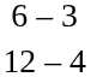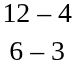rows swapped: 6 – 3 <-> 12 – 4
